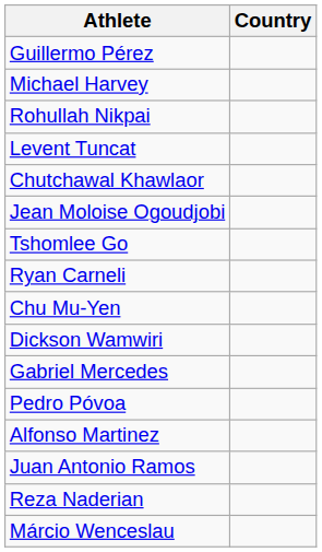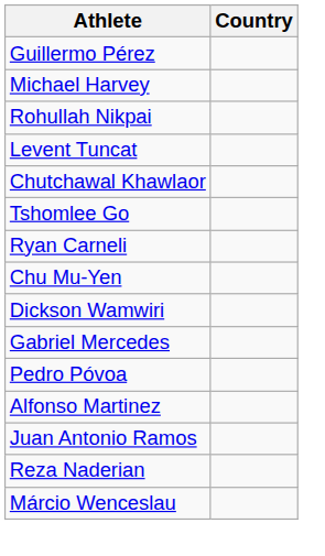- row: Jean Moloise Ogoudjobi
